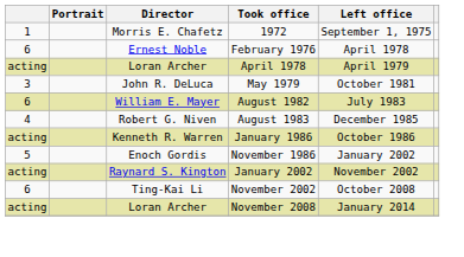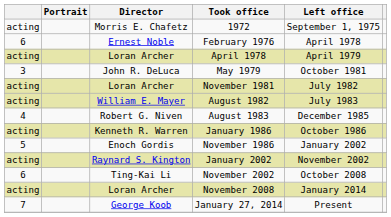1972 | column 1: 1 -> acting
+ row: acting | Loran Archer | November 1981 | July 1982
August 1982 | column 1: 6 -> acting
+ row: 7 | George Koob | January 27, 2014 | Present
